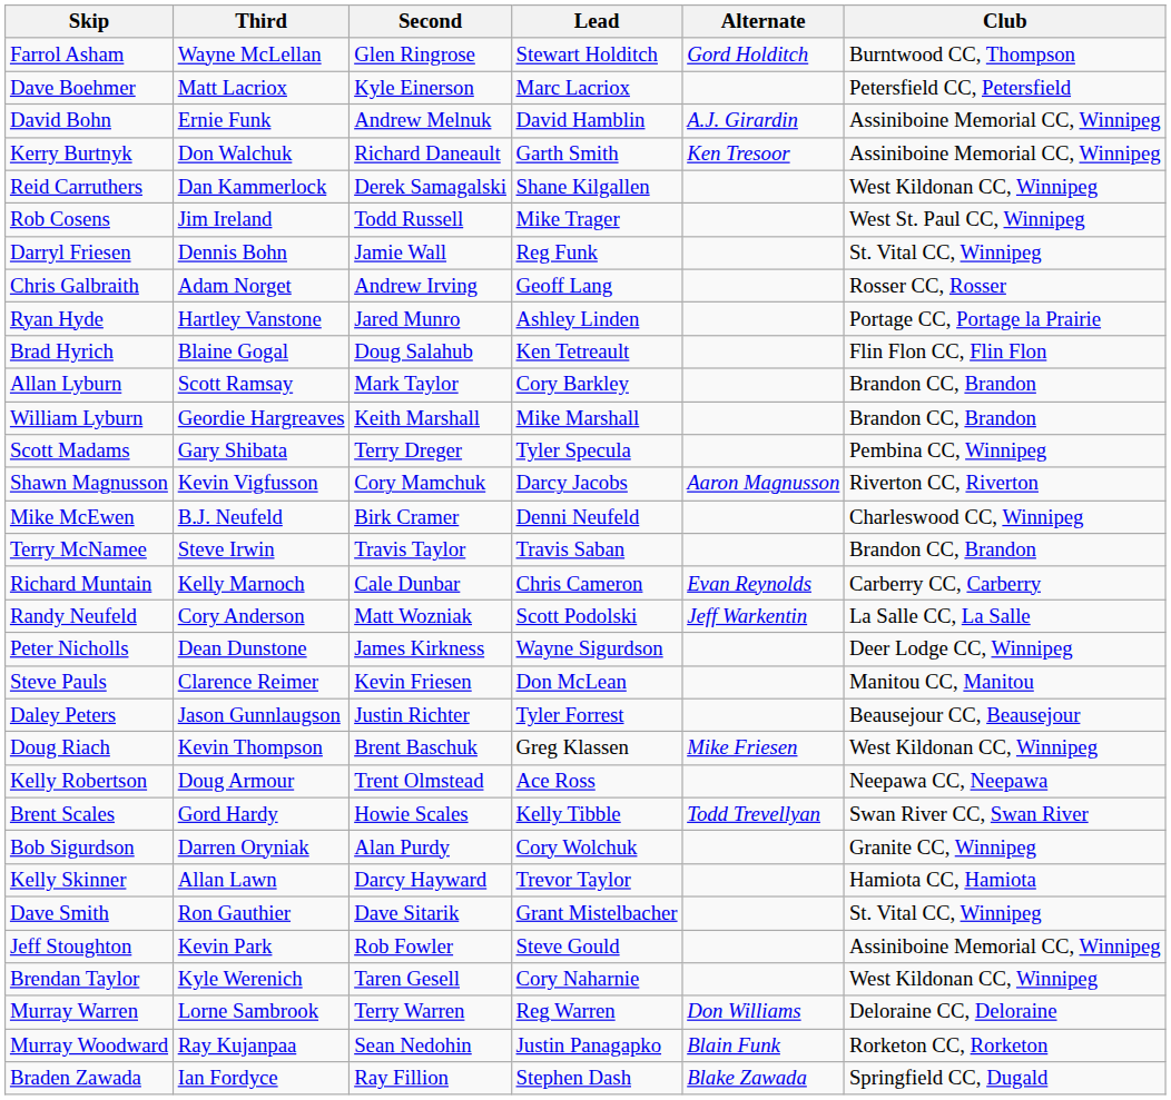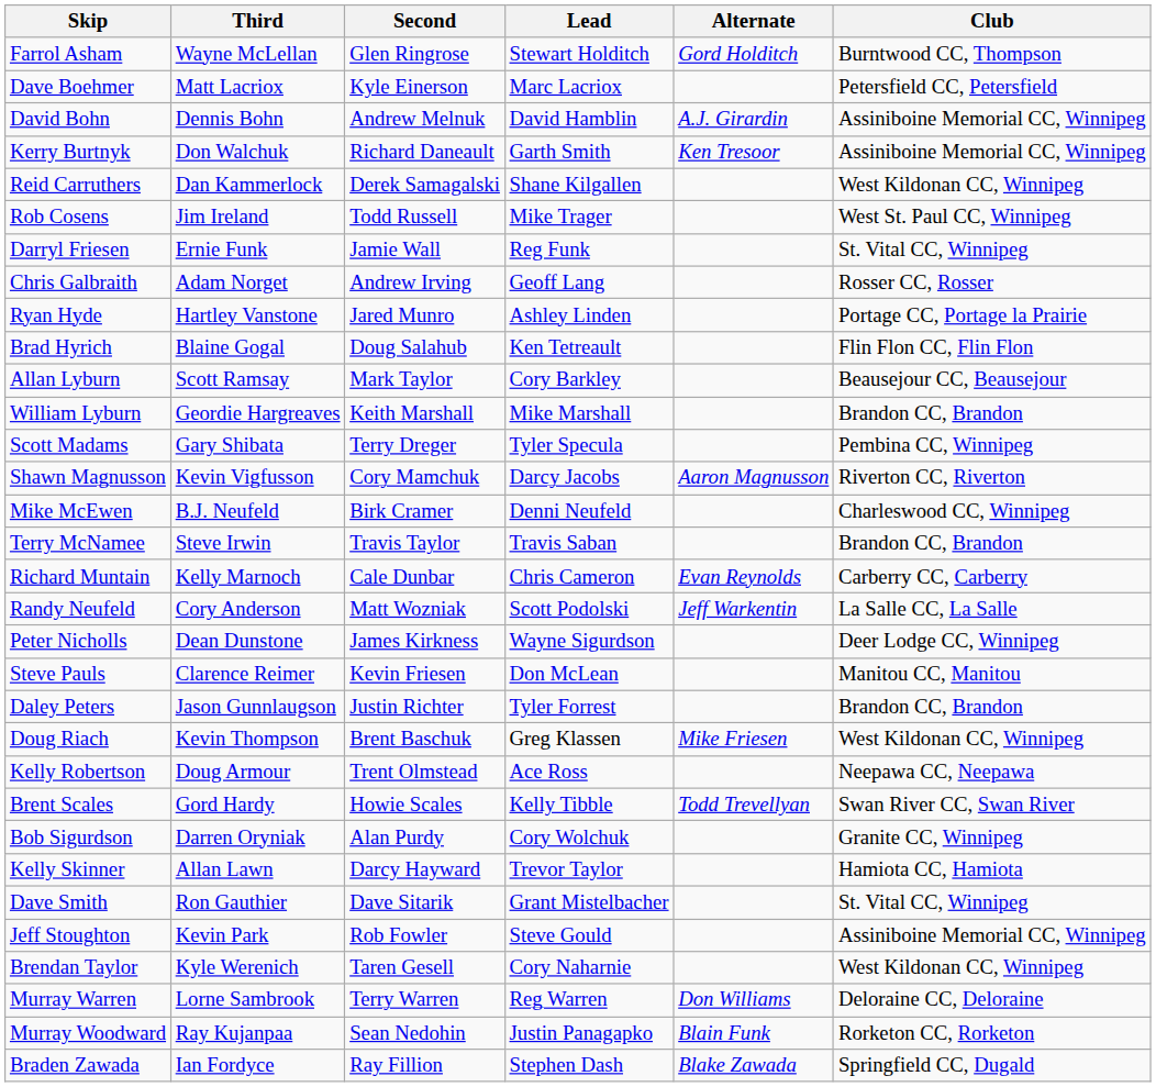David Bohn | Third: Ernie Funk -> Dennis Bohn
Darryl Friesen | Third: Dennis Bohn -> Ernie Funk
Allan Lyburn | Club: Brandon CC, Brandon -> Beausejour CC, Beausejour
Daley Peters | Club: Beausejour CC, Beausejour -> Brandon CC, Brandon
